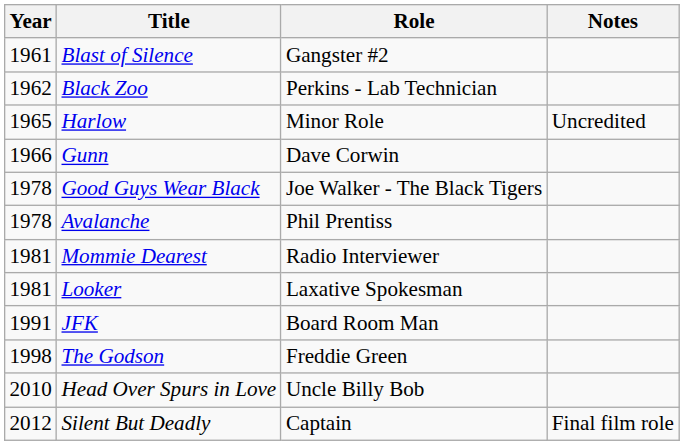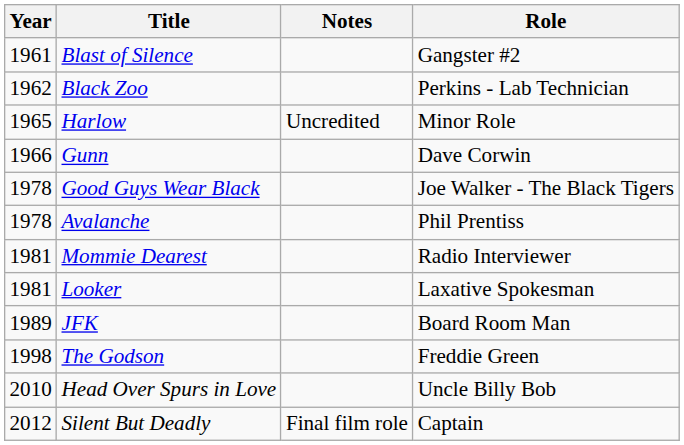columns swapped: Role <-> Notes
JFK | Year: 1991 -> 1989
